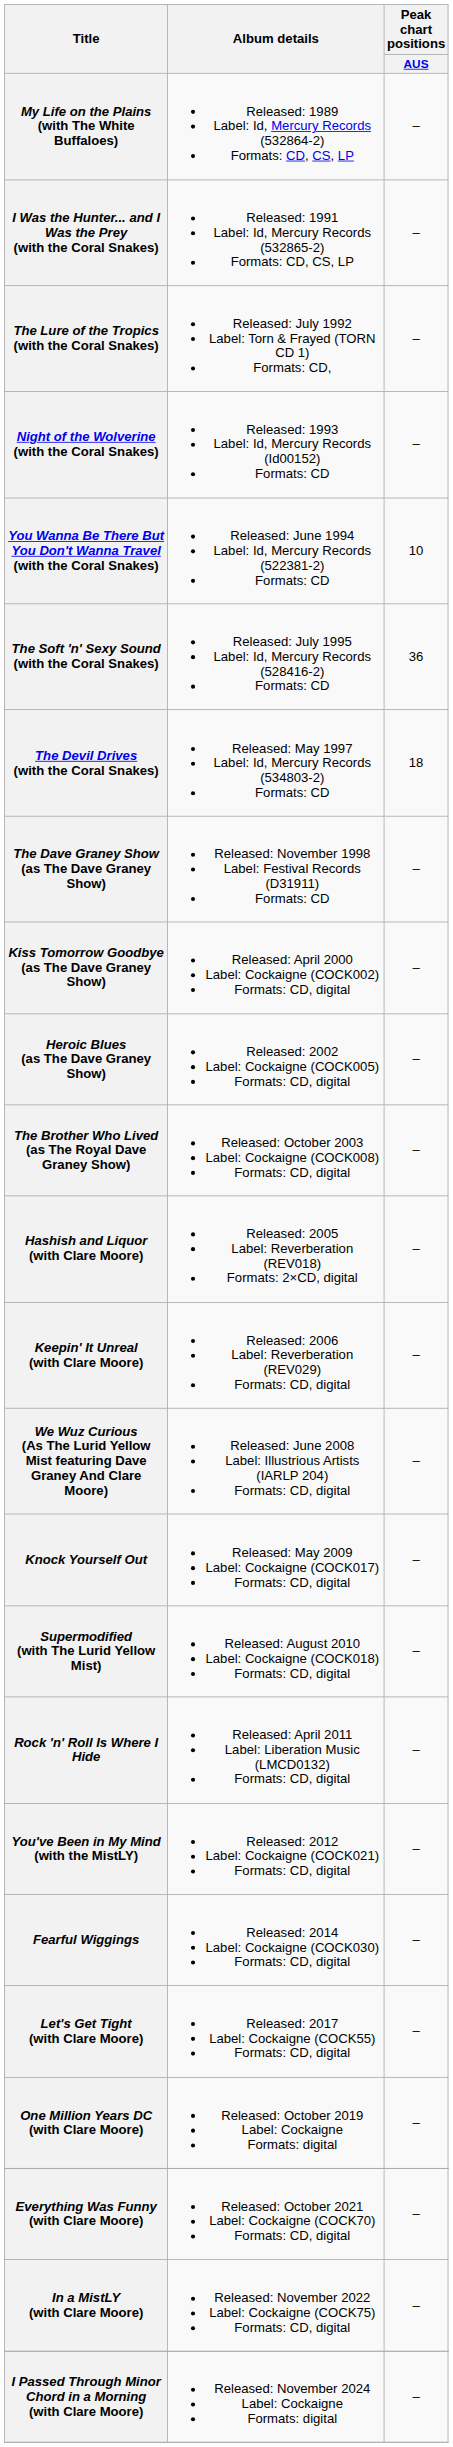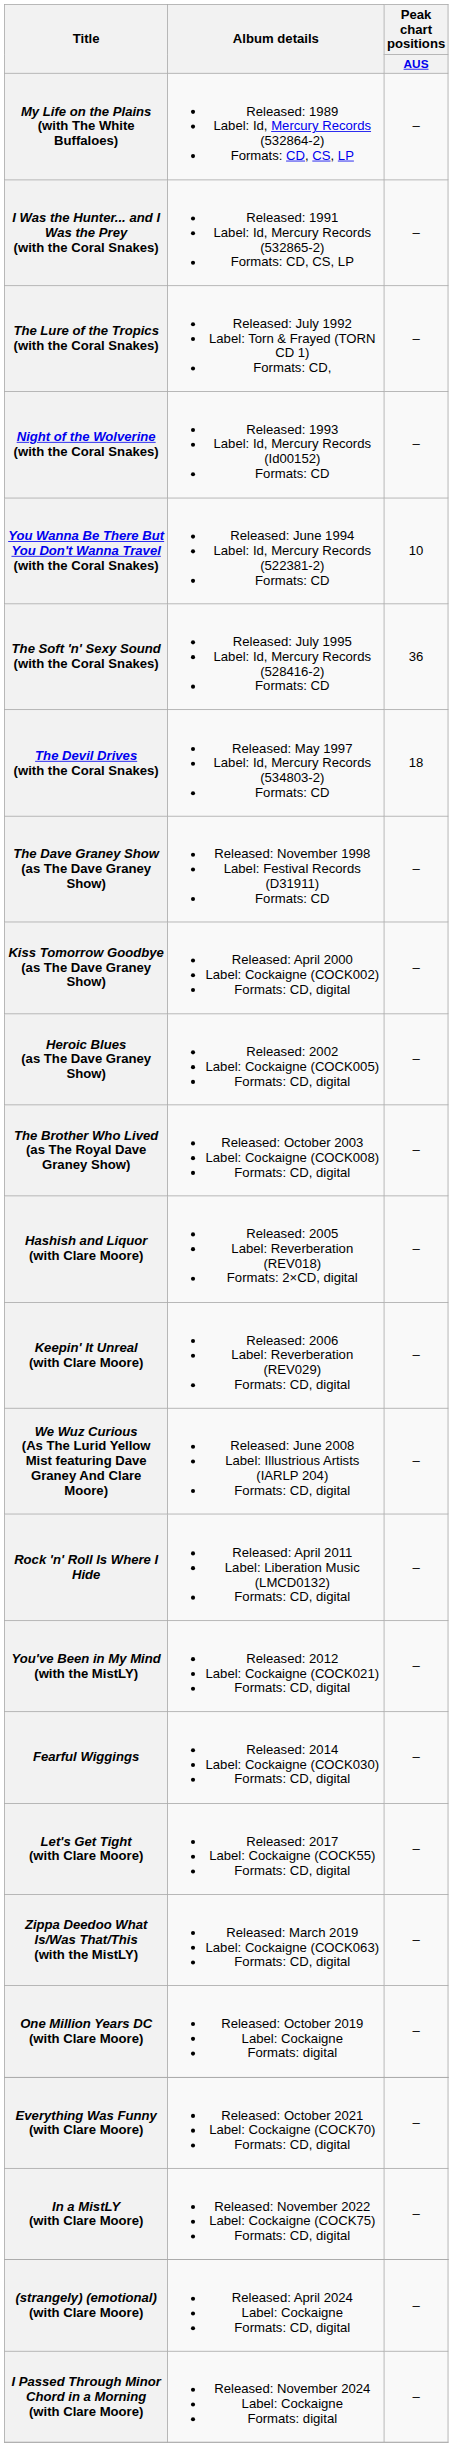- row: Knock Yourself Out | Released: May 2009 Label: Cockaigne (COCK017) Formats: CD, digital | –
- row: Supermodified (with The Lurid Yellow Mist) | Released: August 2010 Label: Cockaigne (COCK018) Formats: CD, digital | –
+ row: Zippa Deedoo What Is/Was That/This (with the MistLY) | Released: March 2019 Label: Cockaigne (COCK063) Formats: CD, digital | –
+ row: (strangely) (emotional) (with Clare Moore) | Released: April 2024 Label: Cockaigne Formats: CD, digital | –
